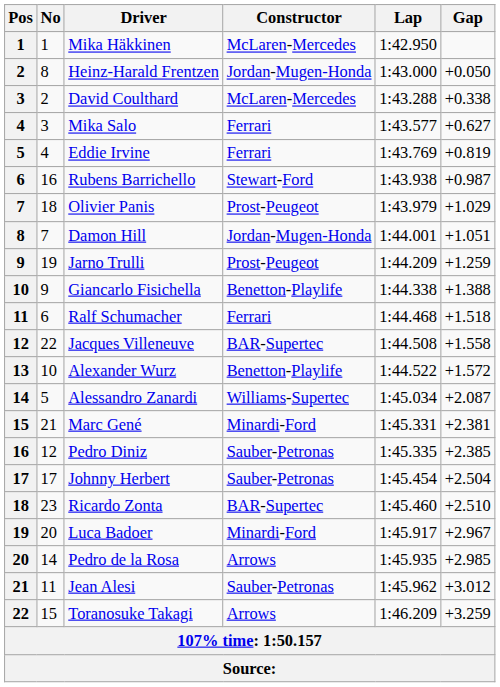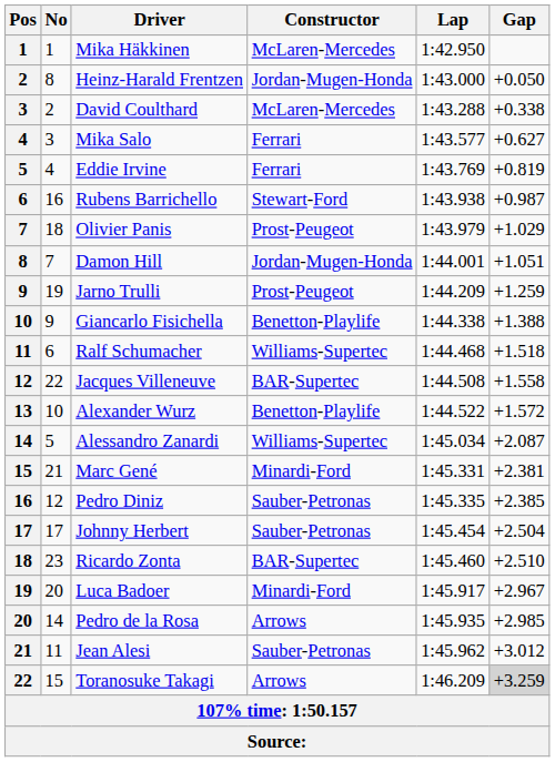Ralf Schumacher | Constructor: Ferrari -> Williams-Supertec
Toranosuke Takagi | Gap: no background -> lightgrey background
